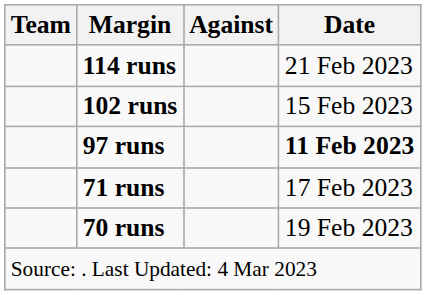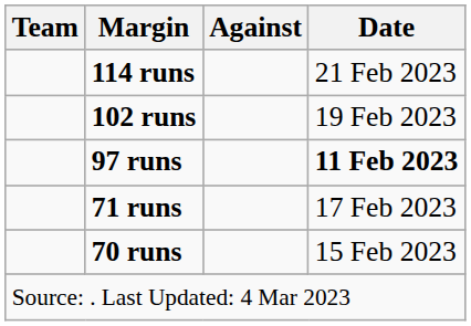102 runs | Date: 15 Feb 2023 -> 19 Feb 2023
70 runs | Date: 19 Feb 2023 -> 15 Feb 2023
